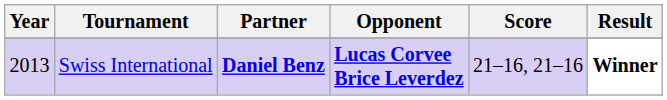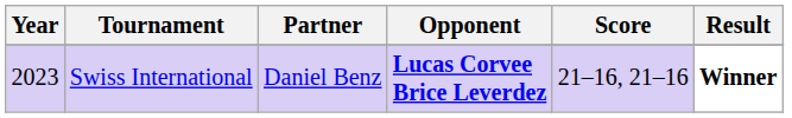Swiss International | Year: 2013 -> 2023
Swiss International | Partner: bold -> normal
